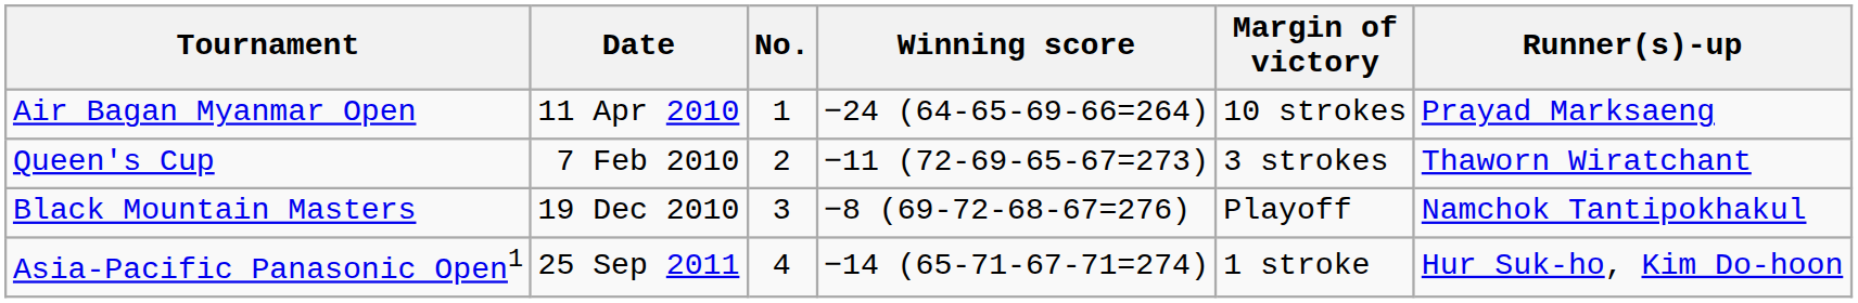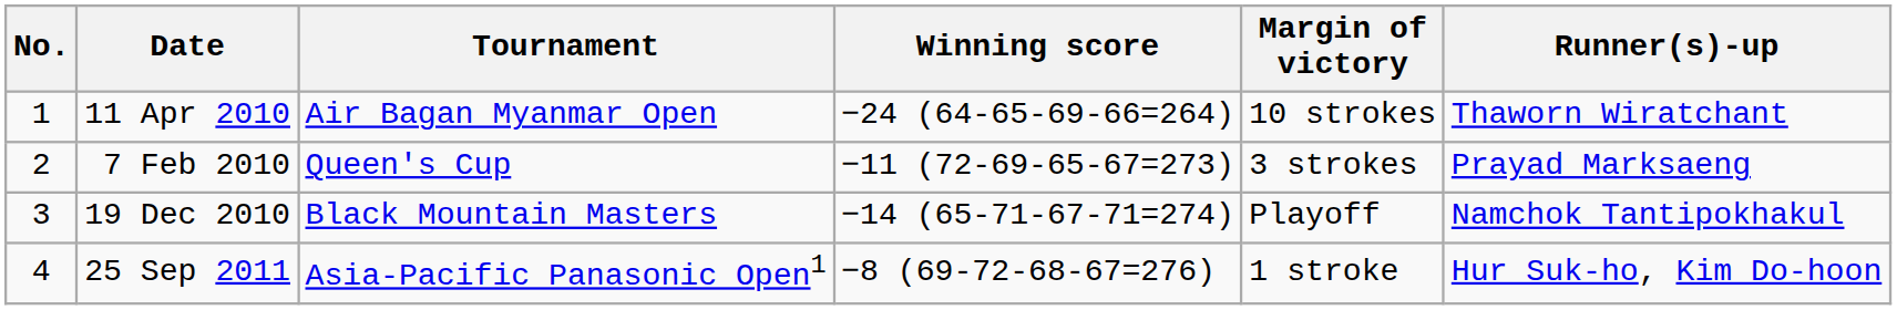columns swapped: No. <-> Tournament
11 Apr 2010 | Runner(s)-up: Prayad Marksaeng -> Thaworn Wiratchant
7 Feb 2010 | Runner(s)-up: Thaworn Wiratchant -> Prayad Marksaeng
19 Dec 2010 | Winning score: −8 (69-72-68-67=276) -> −14 (65-71-67-71=274)
25 Sep 2011 | Winning score: −14 (65-71-67-71=274) -> −8 (69-72-68-67=276)
